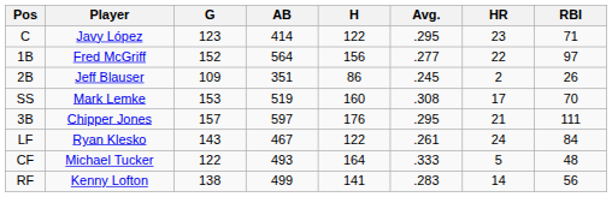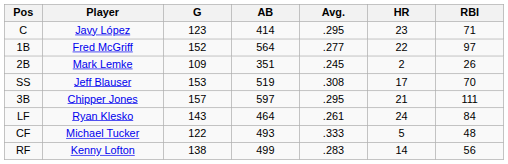- column: H | 122 | 156 | 86 | 160 | 176 | 122 | 164 | 141
2B | Player: Jeff Blauser -> Mark Lemke
SS | Player: Mark Lemke -> Jeff Blauser
LF | AB: 467 -> 464
